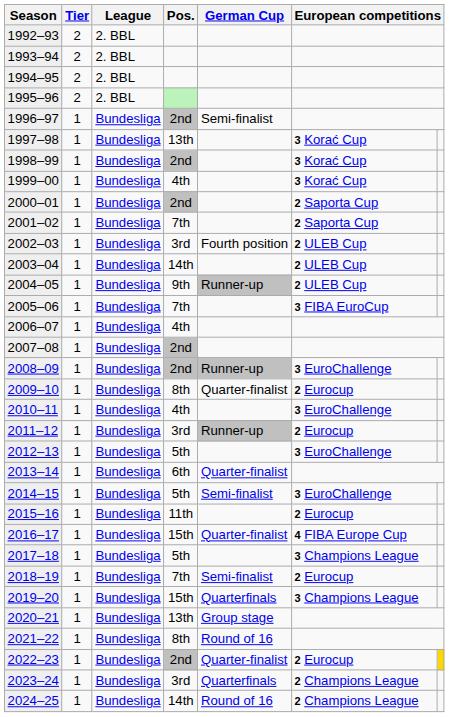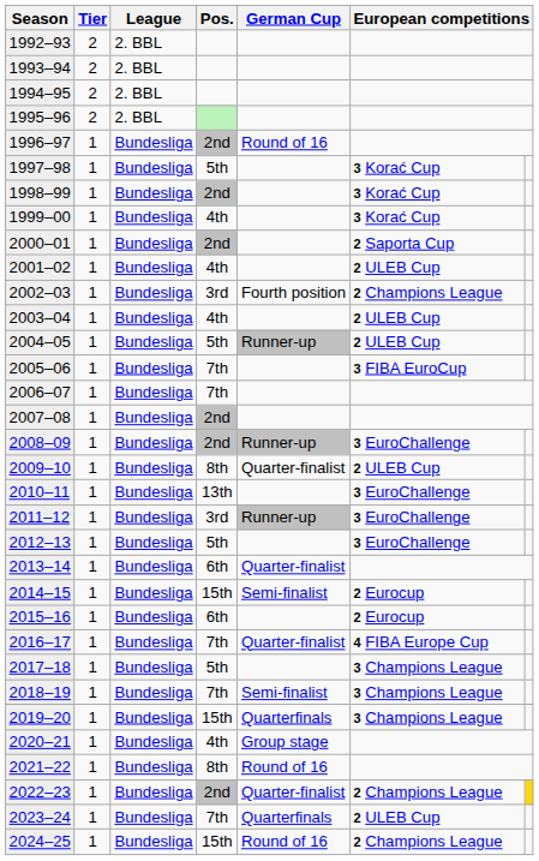1996–97 | German Cup: Semi-finalist -> Round of 16
1997–98 | Pos.: 13th -> 5th
2001–02 | Pos.: 7th -> 4th
2001–02 | column 6: 2 Saporta Cup -> 2 ULEB Cup
2002–03 | column 6: 2 ULEB Cup -> 2 Champions League
2003–04 | Pos.: 14th -> 4th
2004–05 | Pos.: 9th -> 5th
2006–07 | Pos.: 4th -> 7th
2009–10 | column 6: 2 Eurocup -> 2 ULEB Cup
2010–11 | Pos.: 4th -> 13th
2011–12 | column 6: 2 Eurocup -> 3 EuroChallenge
2014–15 | Pos.: 5th -> 15th
2014–15 | column 6: 3 EuroChallenge -> 2 Eurocup
2015–16 | Pos.: 11th -> 6th
2016–17 | Pos.: 15th -> 7th
2018–19 | column 6: 2 Eurocup -> 3 Champions League
2020–21 | Pos.: 13th -> 4th
2022–23 | column 6: 2 Eurocup -> 2 Champions League
2023–24 | Pos.: 3rd -> 7th
2023–24 | column 6: 2 Champions League -> 2 ULEB Cup
2024–25 | Pos.: 14th -> 15th
